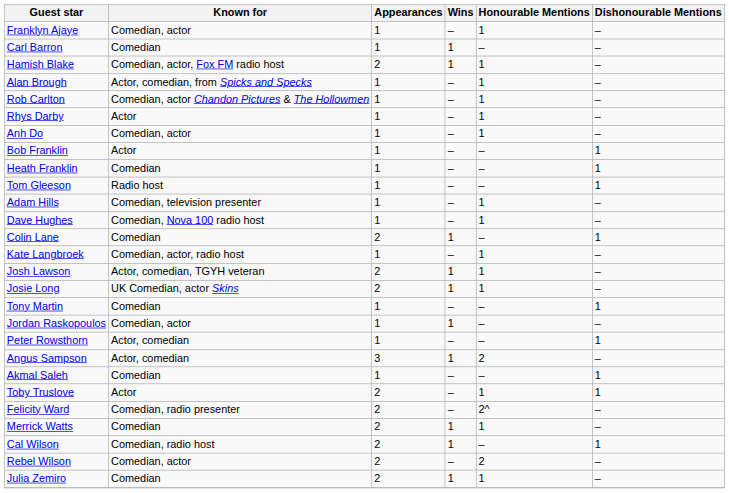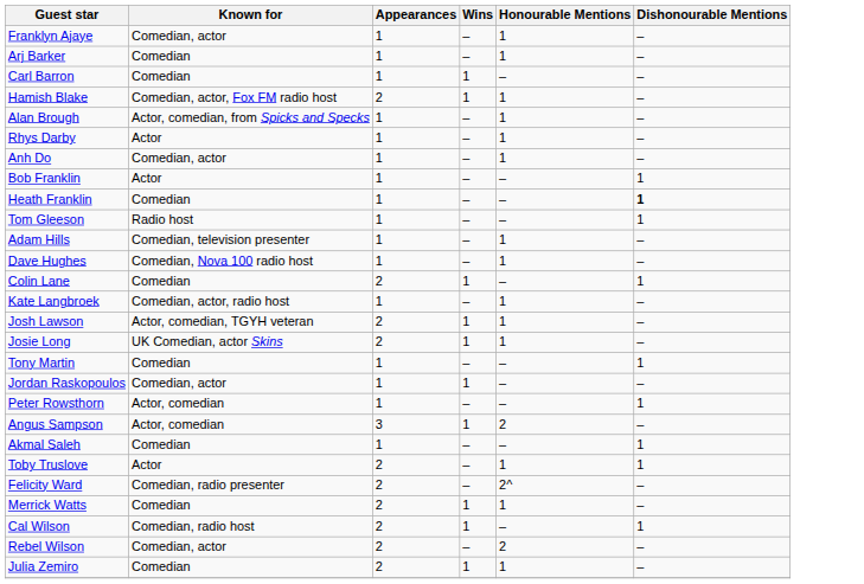+ row: Arj Barker | Comedian | 1 | – | 1 | –
- row: Rob Carlton | Comedian, actor Chandon Pictures & The Hollowmen | 1 | – | 1 | –
Heath Franklin | Dishonourable Mentions: normal -> bold
